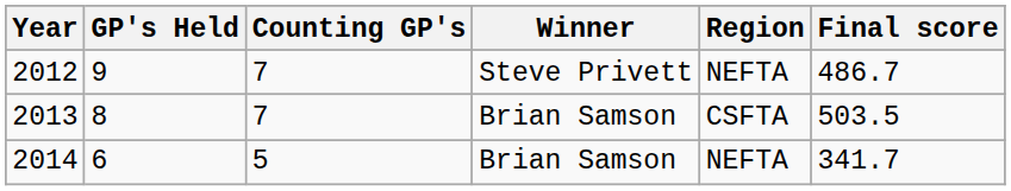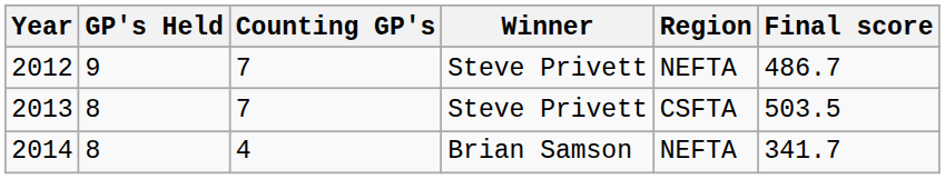2013 | Winner: Brian Samson -> Steve Privett
2014 | GP's Held: 6 -> 8
2014 | Counting GP's: 5 -> 4
